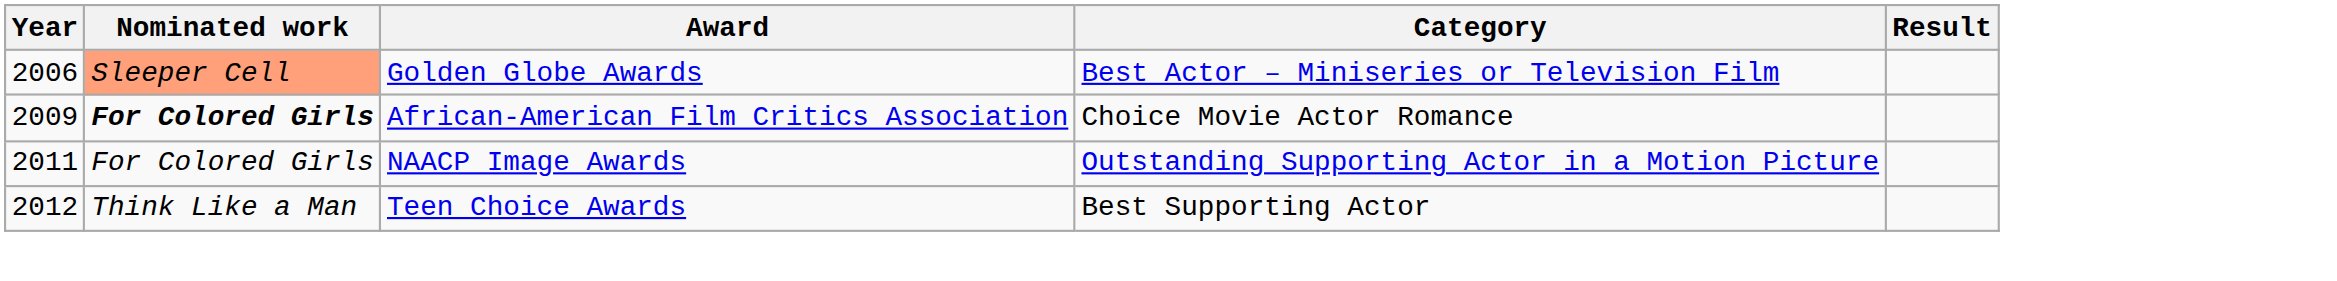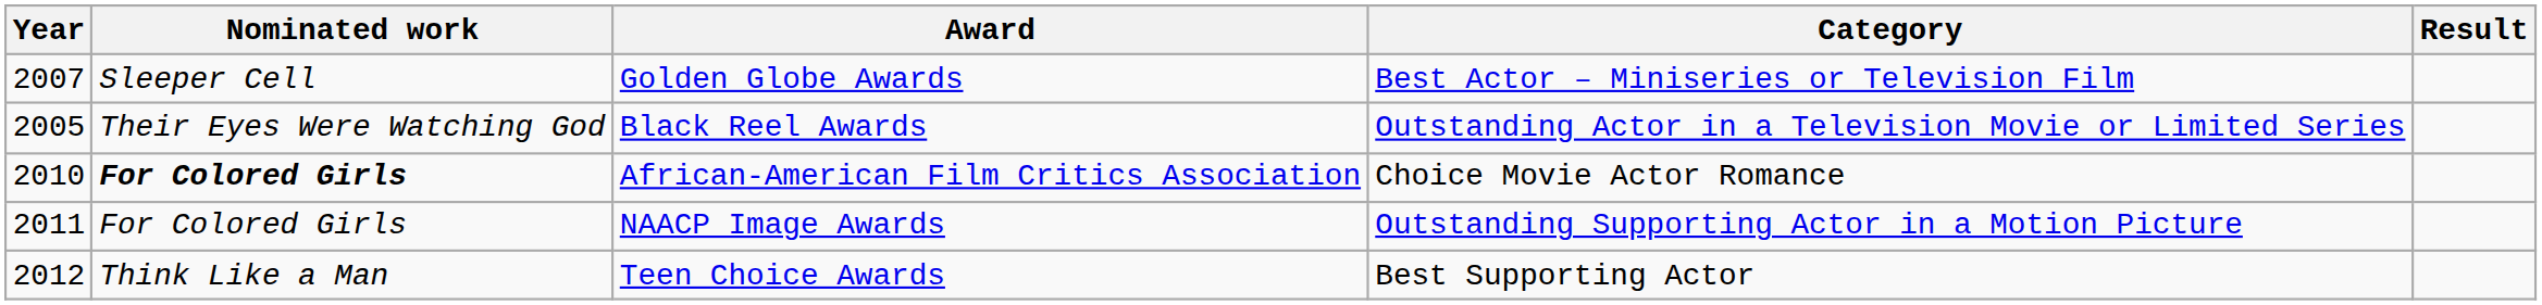Golden Globe Awards | Year: 2006 -> 2007
Golden Globe Awards | Nominated work: lightsalmon background -> no background
+ row: 2005 | Their Eyes Were Watching God | Black Reel Awards | Outstanding Actor in a Television Movie or Limited Series
African-American Film Critics Association | Year: 2009 -> 2010
